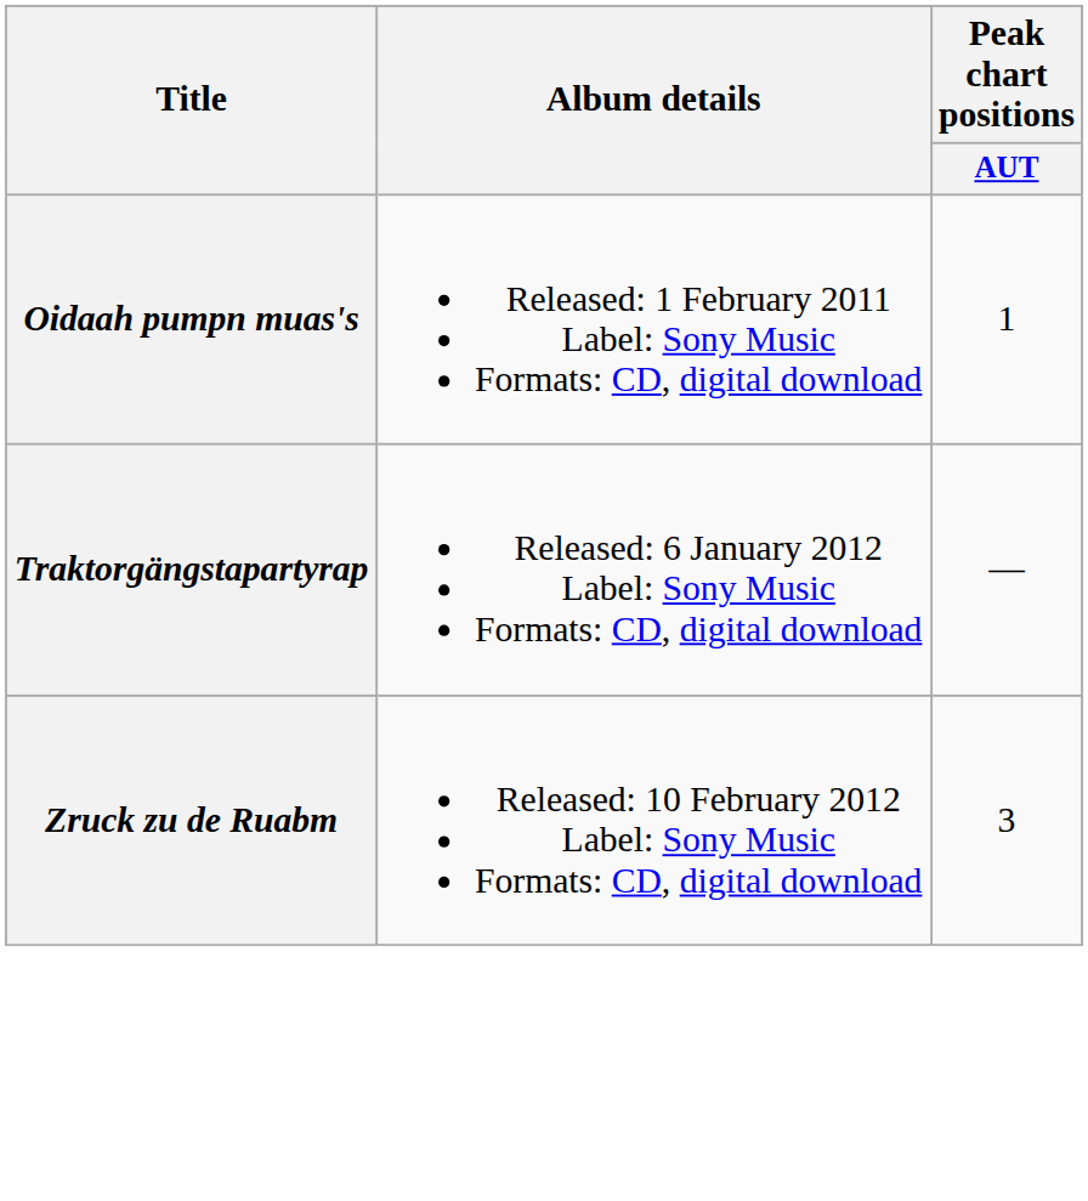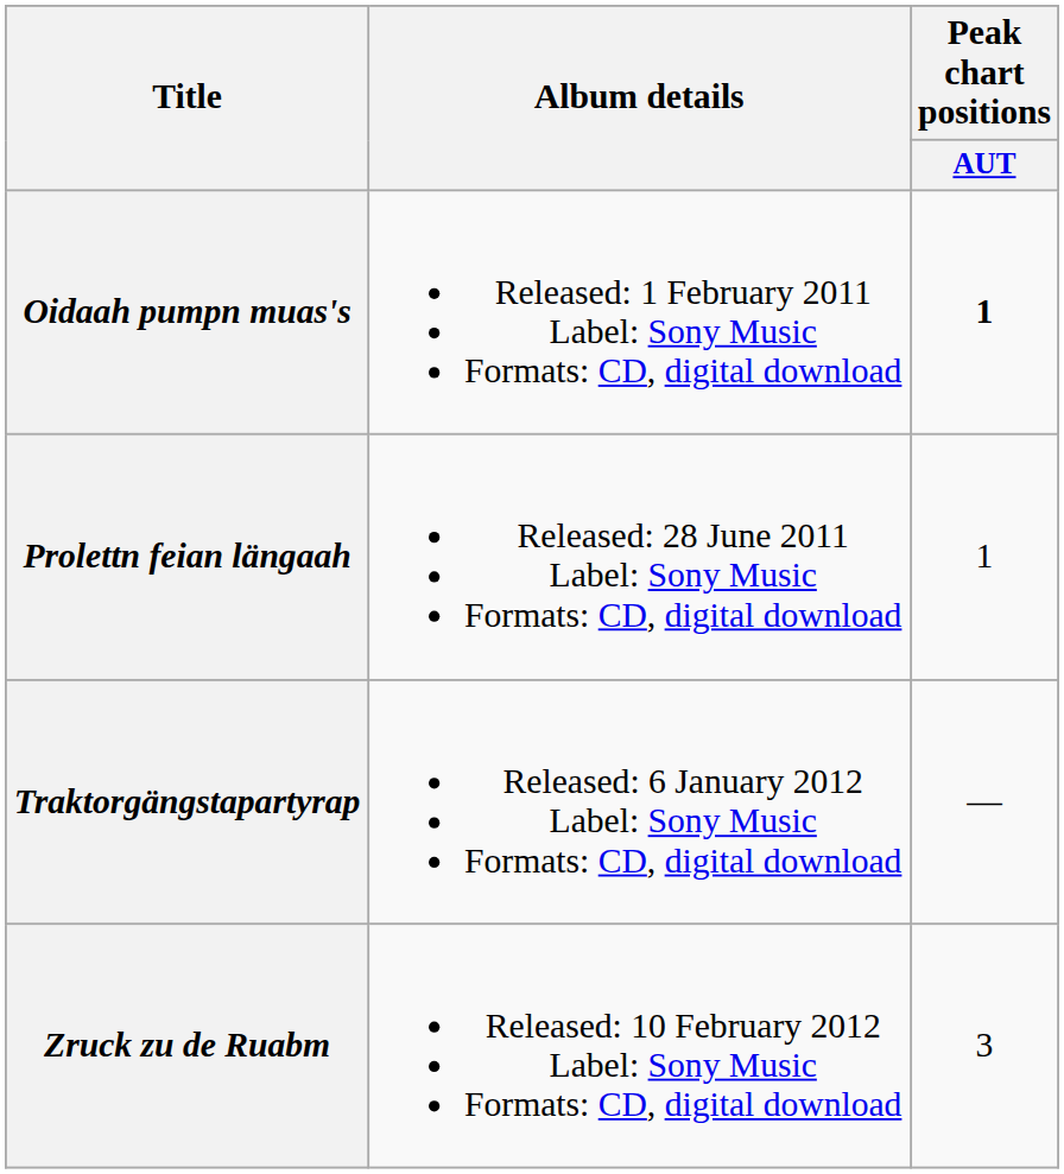Oidaah pumpn muas's | Peak chart positions / AUT: normal -> bold
+ row: Prolettn feian längaah | Released: 28 June 2011 Label: Sony Music Formats: CD, digital download | 1
